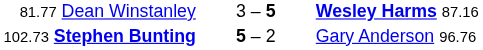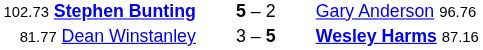rows swapped: 102.73 Stephen Bunting <-> 81.77 Dean Winstanley
